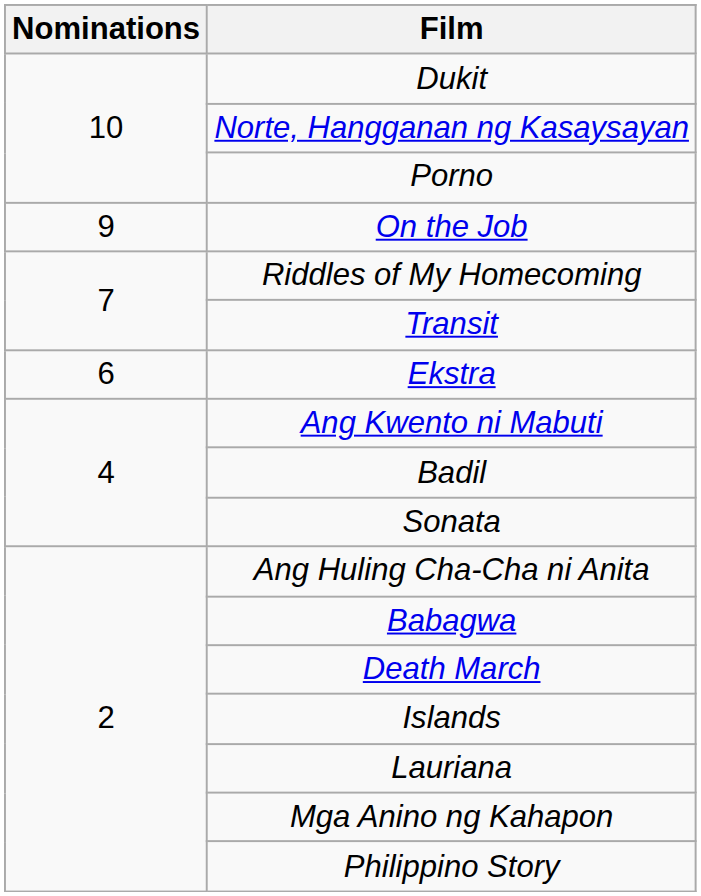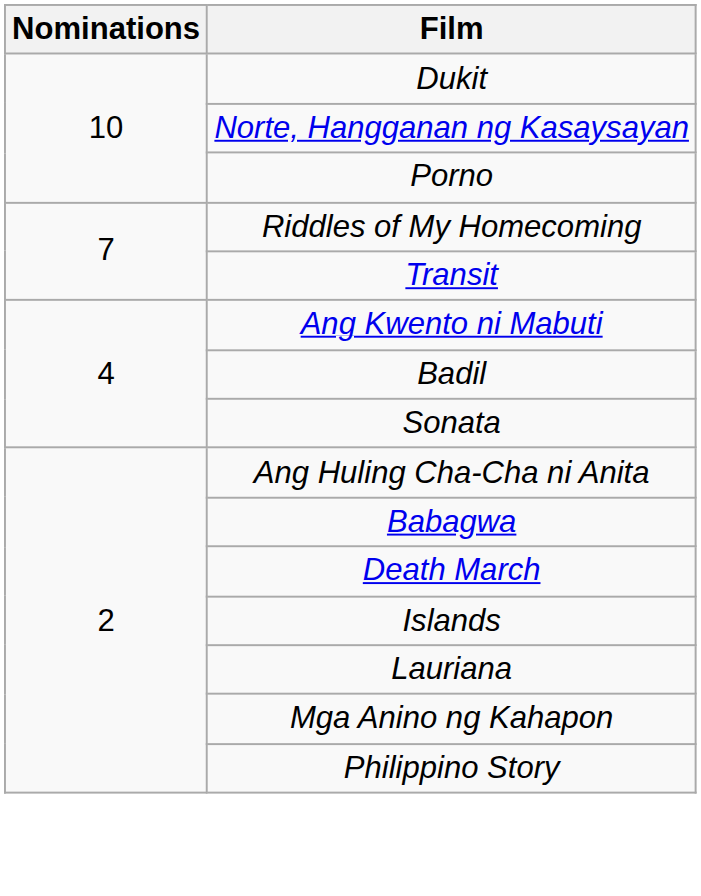- row: 9 | On the Job
- row: 6 | Ekstra
